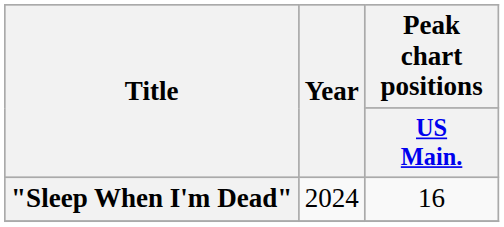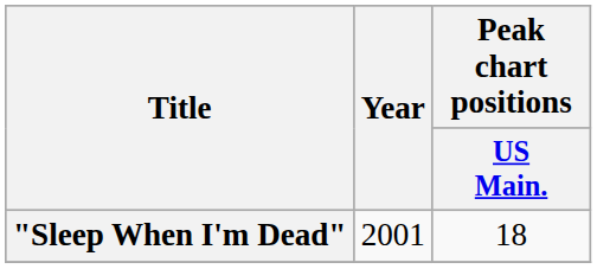"Sleep When I'm Dead" | Year: 2024 -> 2001
"Sleep When I'm Dead" | Peak chart positions / US Main.: 16 -> 18
